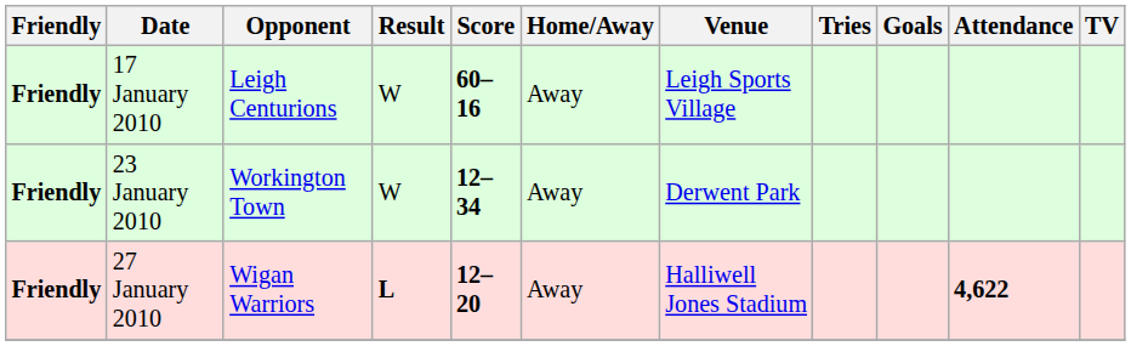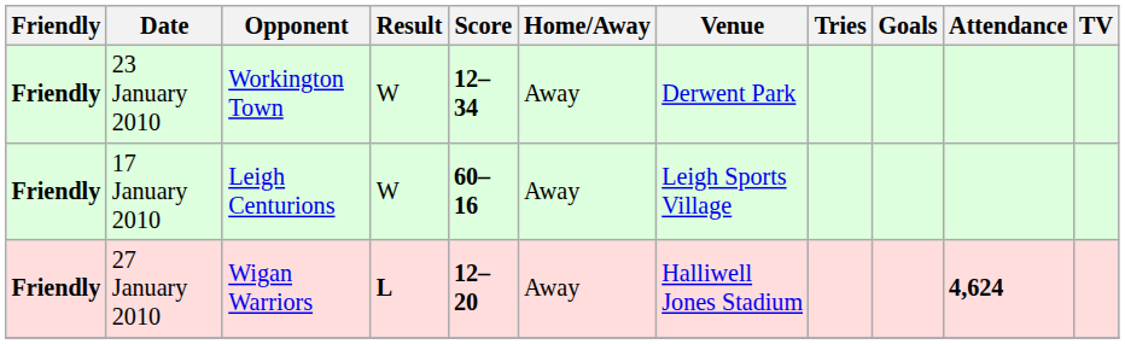rows swapped: 17 January 2010 <-> 23 January 2010
27 January 2010 | Attendance: 4,622 -> 4,624
